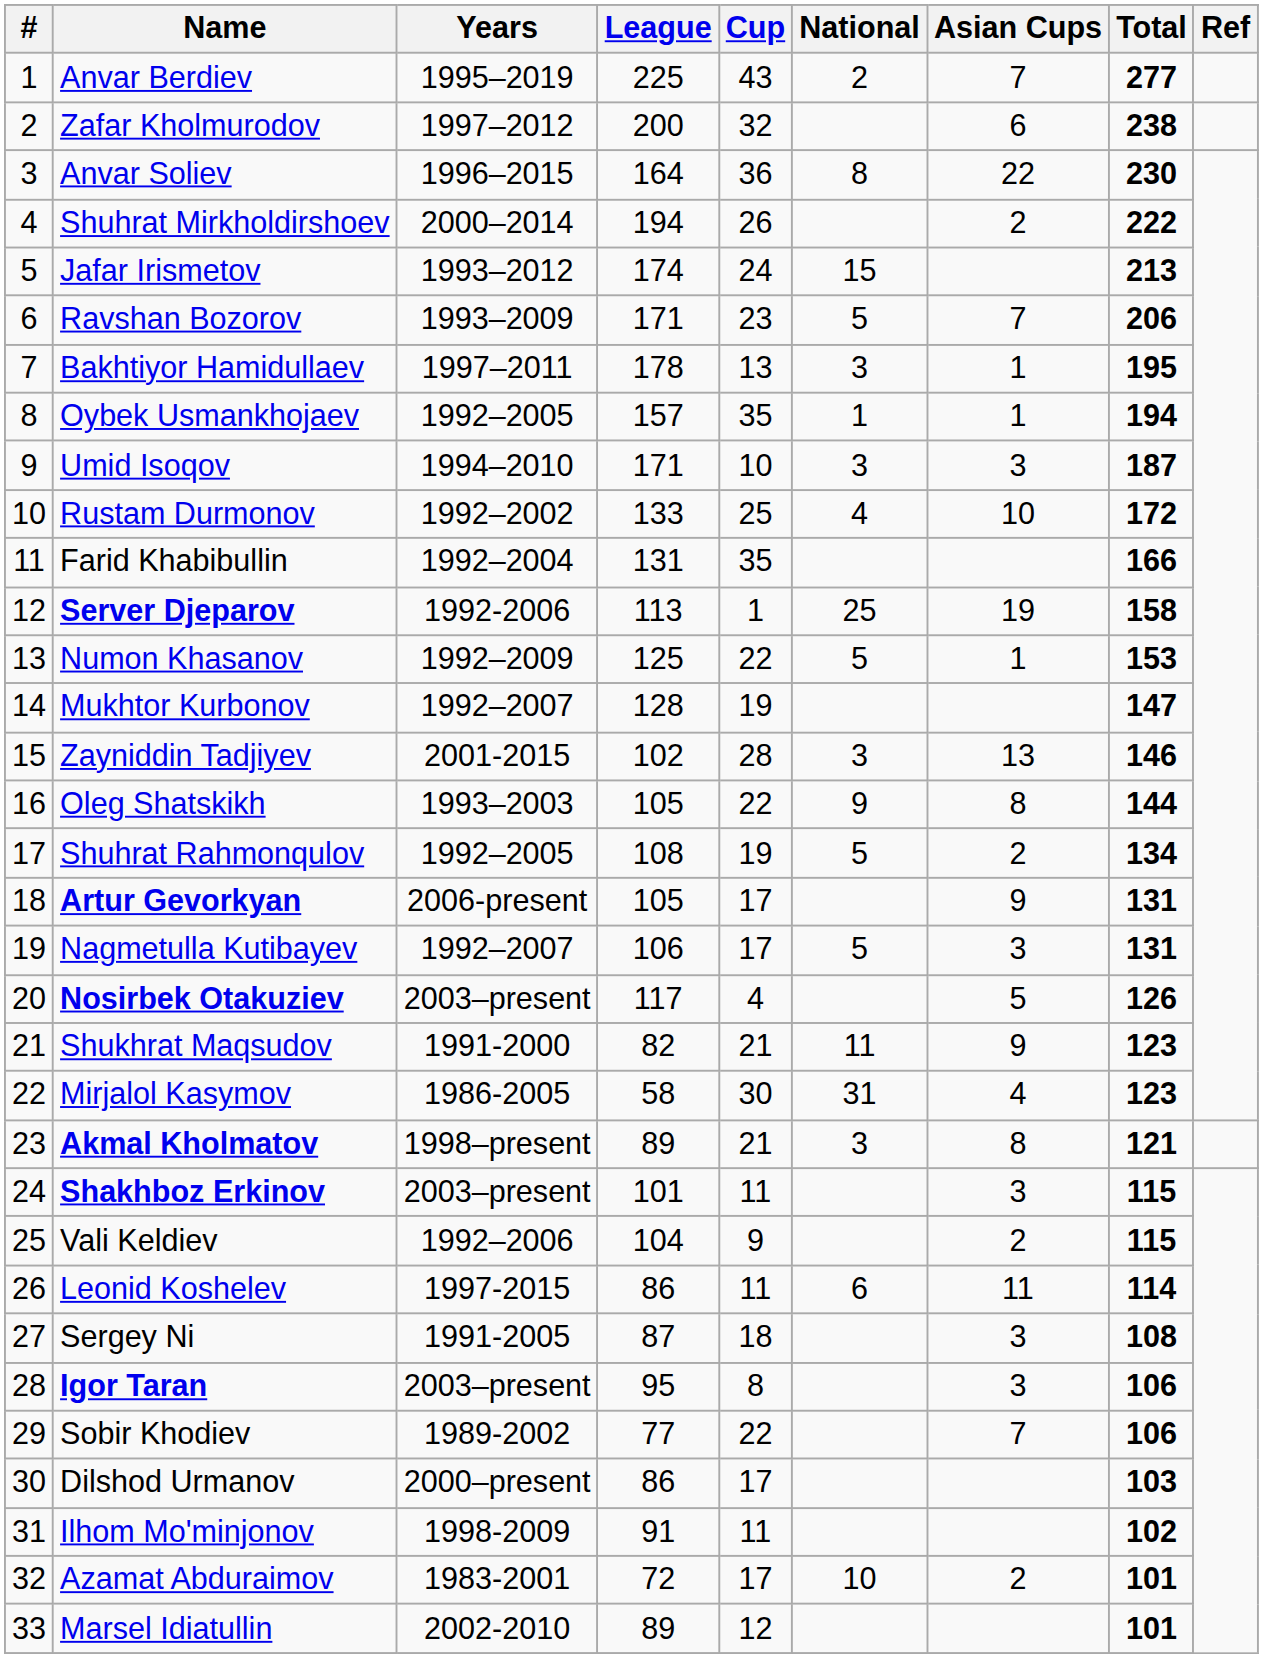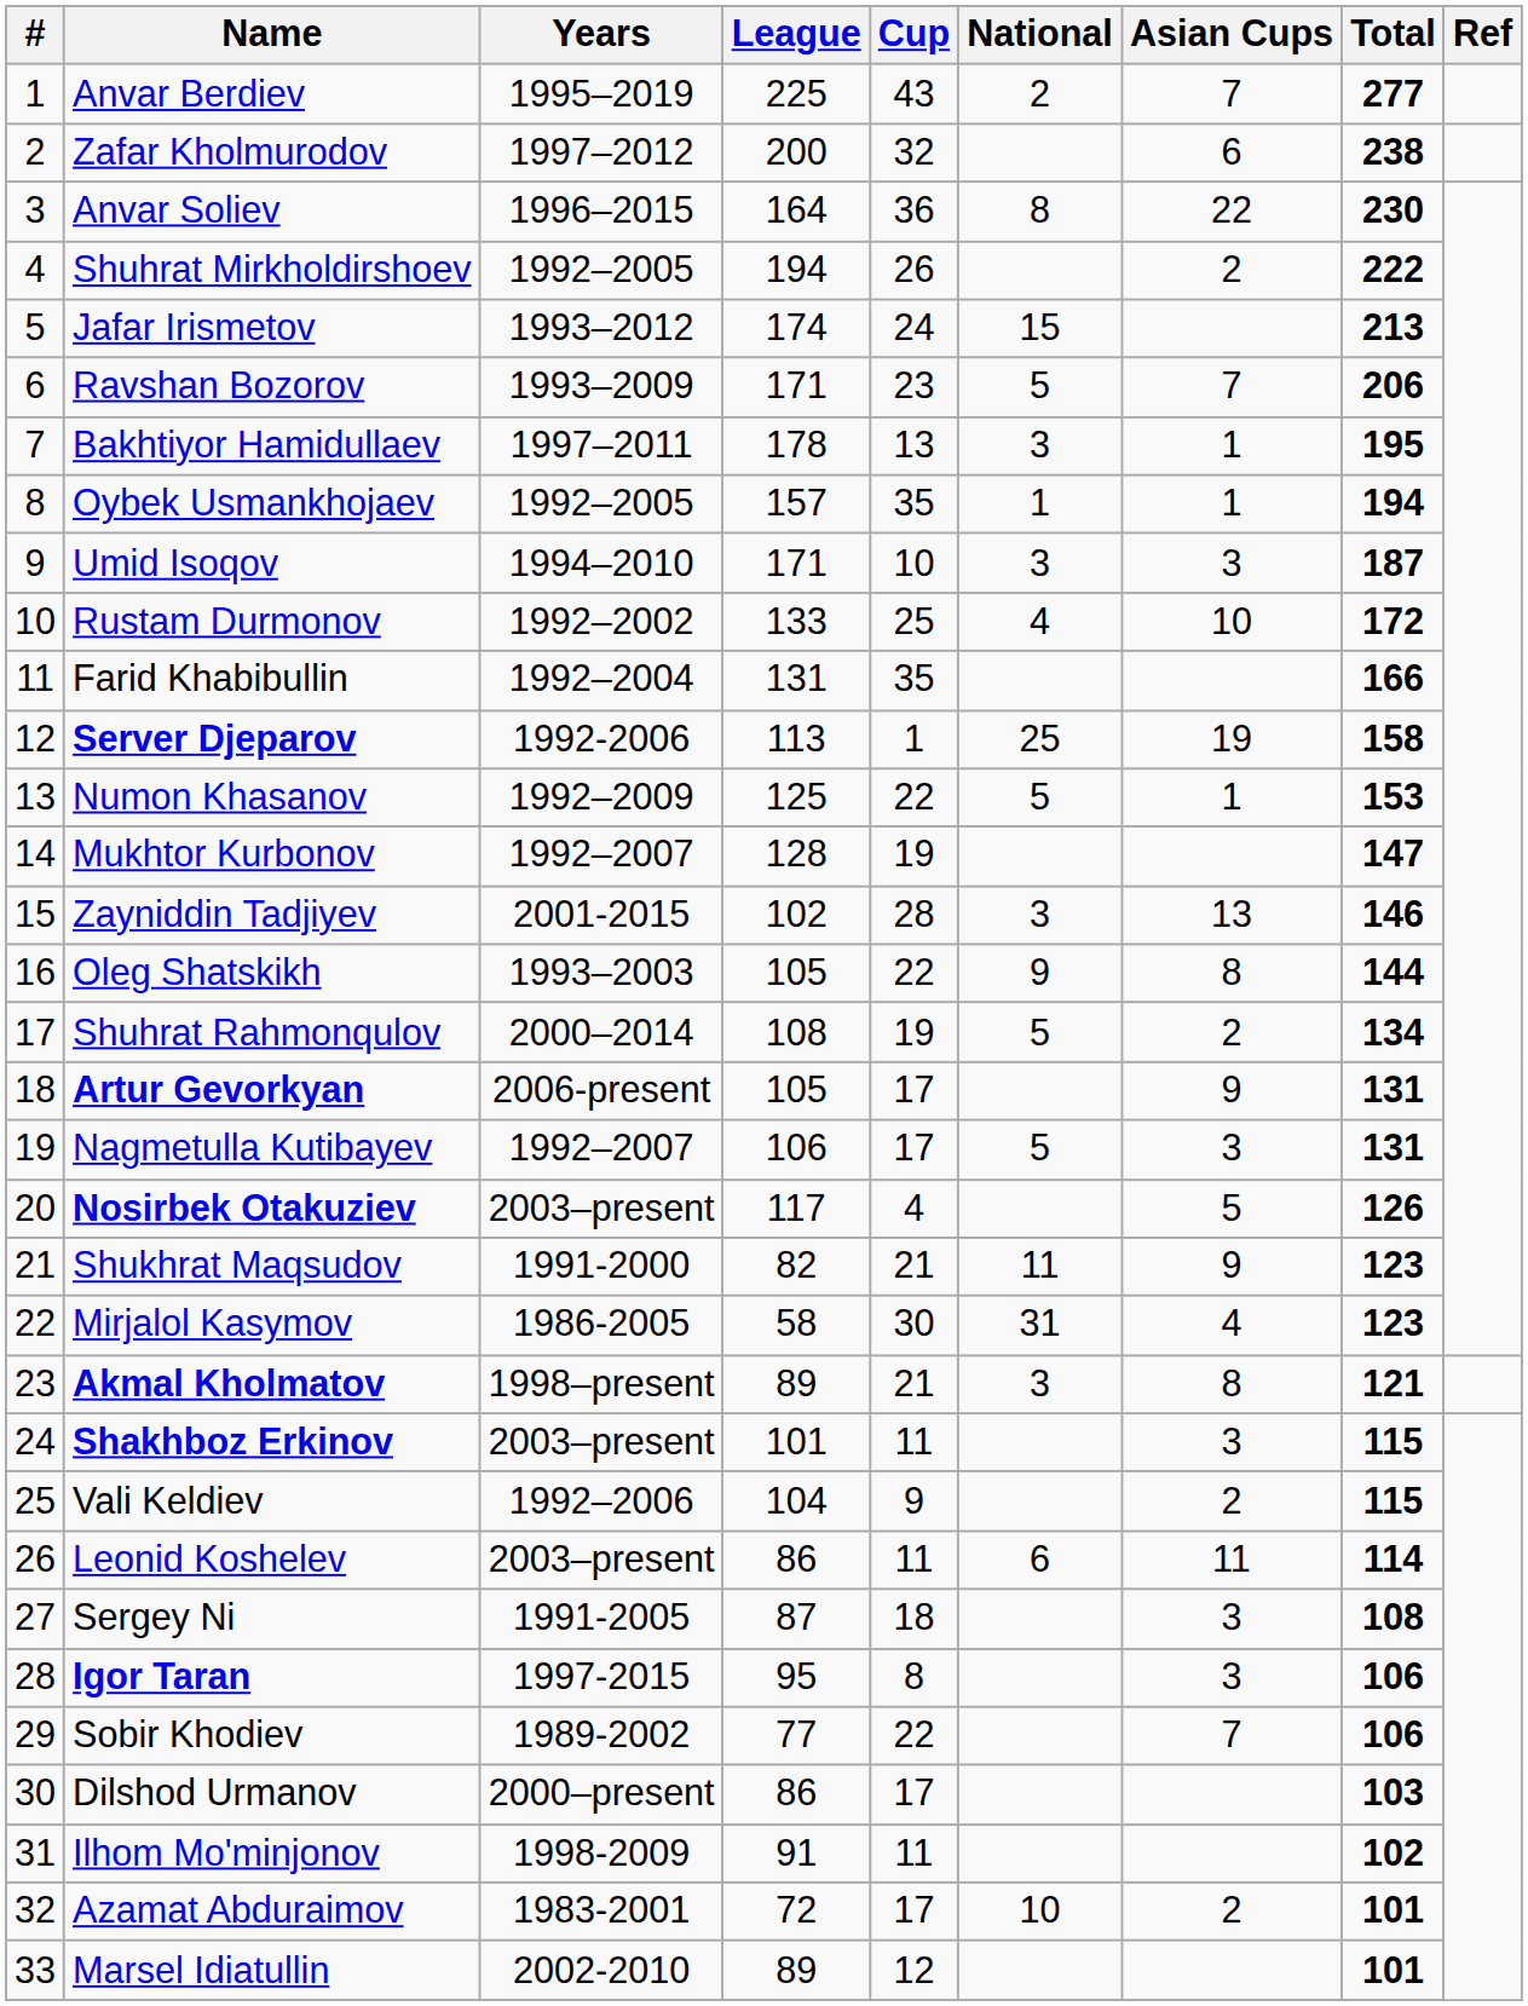Shuhrat Mirkholdirshoev | Years: 2000–2014 -> 1992–2005
Shuhrat Rahmonqulov | Years: 1992–2005 -> 2000–2014
Leonid Koshelev | Years: 1997-2015 -> 2003–present
Igor Taran | Years: 2003–present -> 1997-2015
